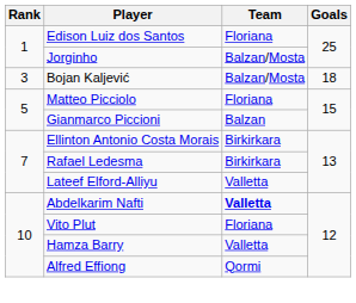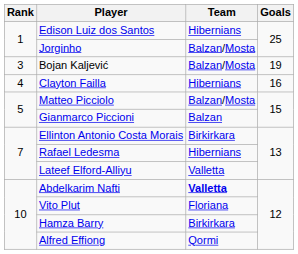Edison Luiz dos Santos | Team: Floriana -> Hibernians
Bojan Kaljević | Goals: 18 -> 19
+ row: 4 | Clayton Failla | Hibernians | 16
Matteo Picciolo | Team: Floriana -> Balzan/Mosta
Rafael Ledesma | Team: Birkirkara -> Hibernians
Hamza Barry | Team: Valletta -> Birkirkara
